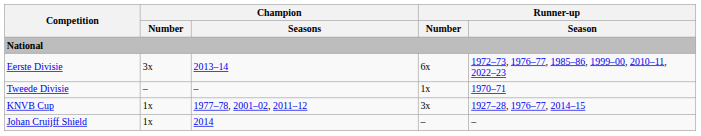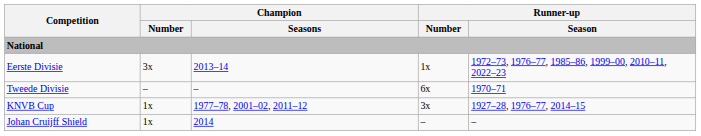Eerste Divisie | Runner-up / Number: 6x -> 1x
Tweede Divisie | Runner-up / Number: 1x -> 6x
